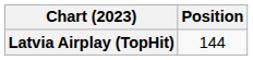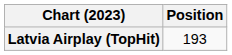Latvia Airplay (TopHit) | Position: 144 -> 193
